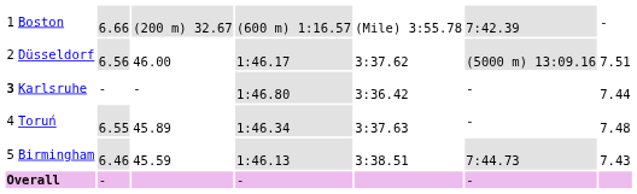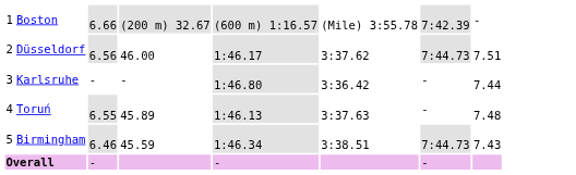Düsseldorf | column 7: (5000 m) 13:09.16 -> 7:44.73
Karlsruhe | column 1: bold -> normal
Toruń | column 5: 1:46.34 -> 1:46.13
Birmingham | column 5: 1:46.13 -> 1:46.34
